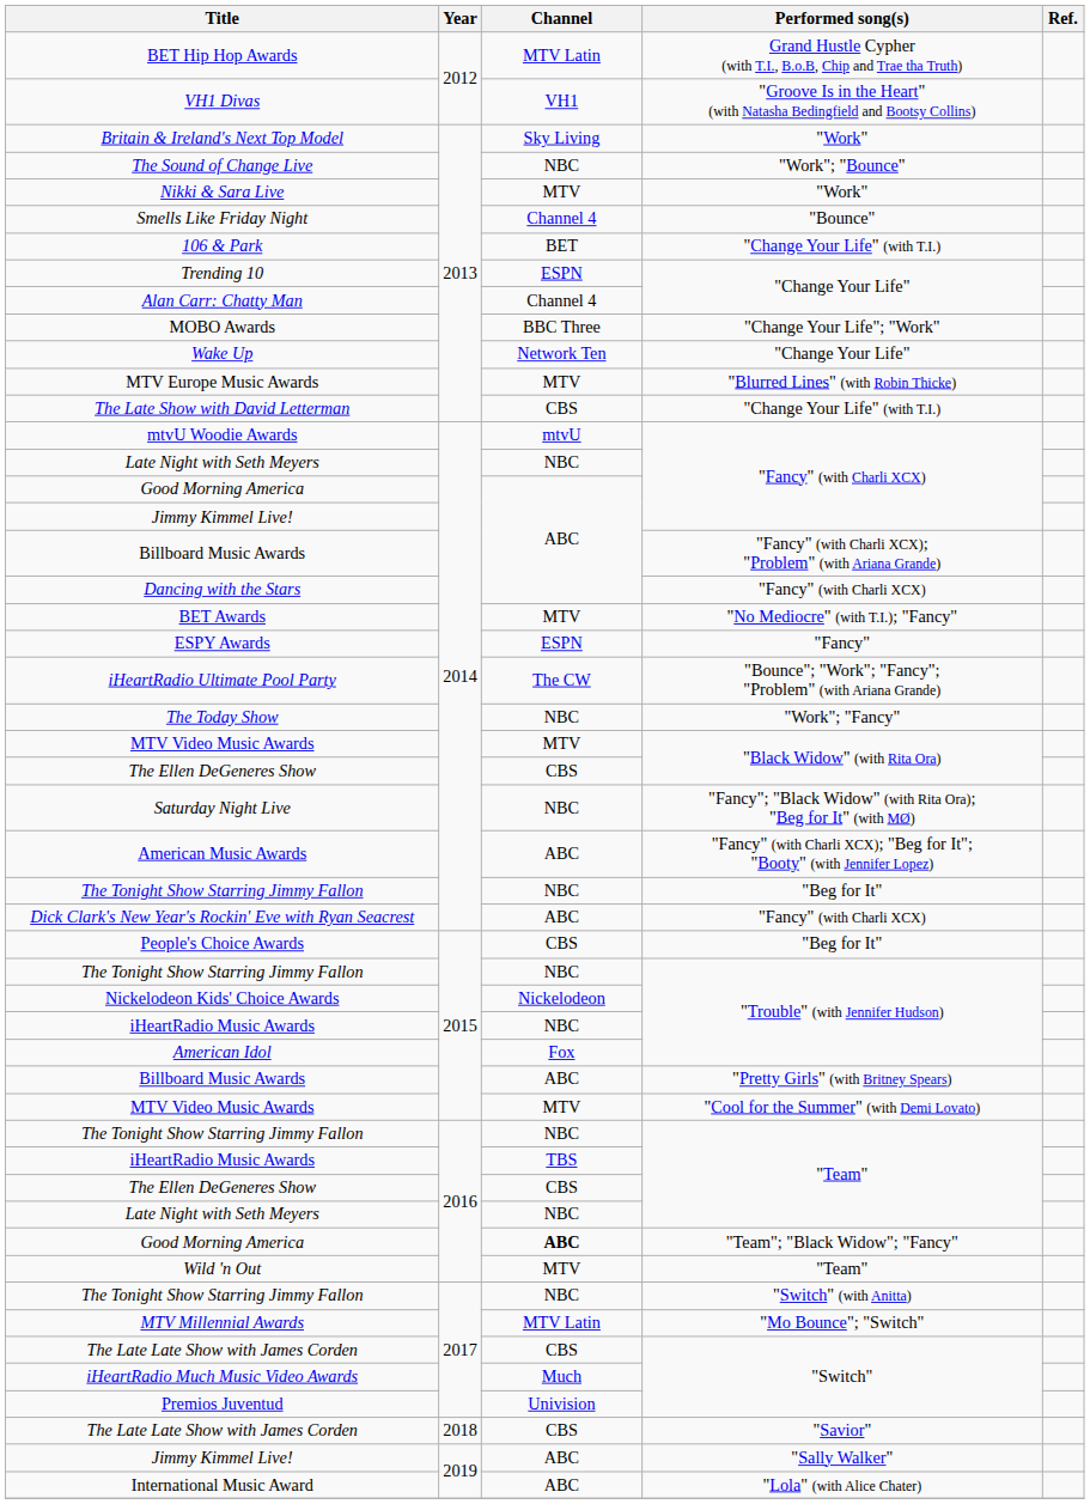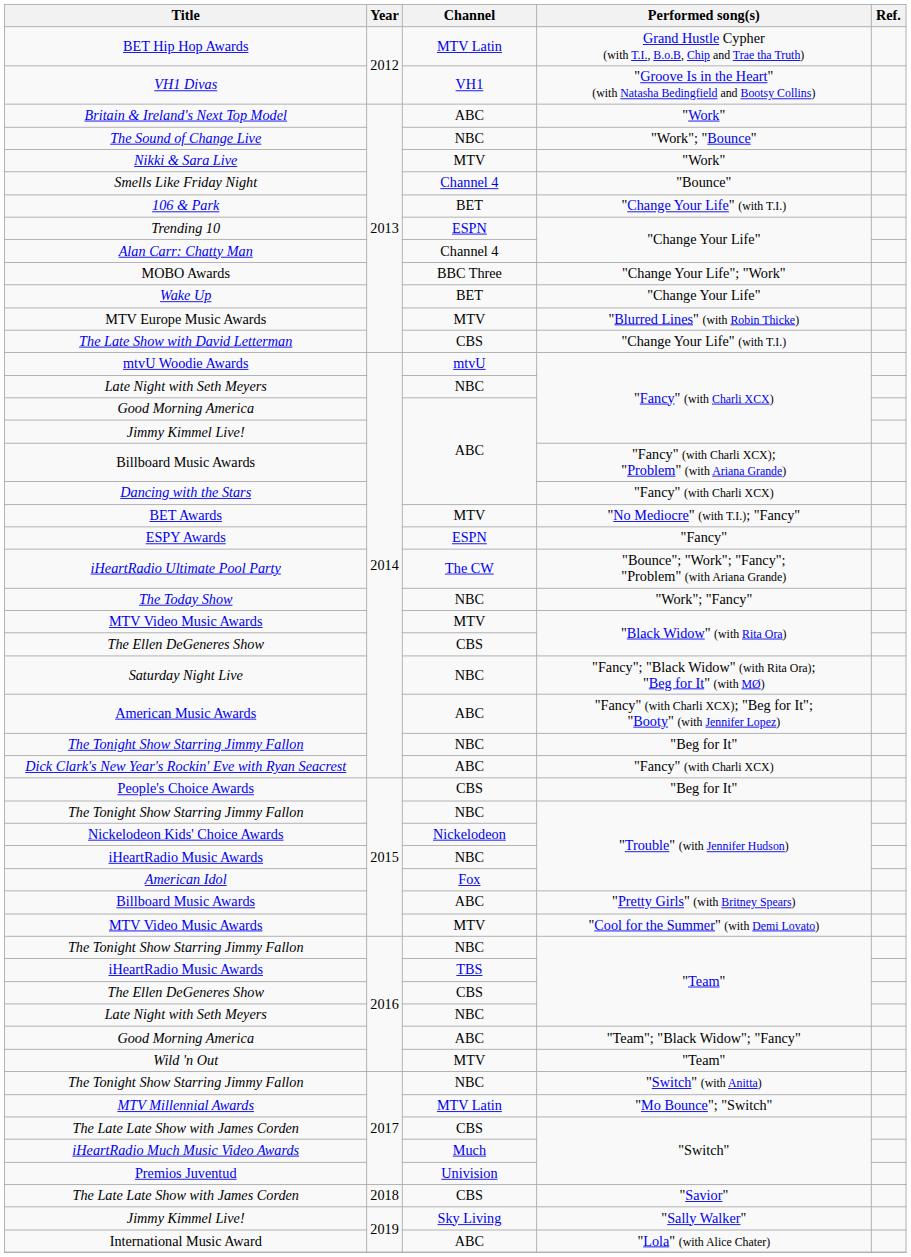Britain & Ireland's Next Top Model | Channel: Sky Living -> ABC
Wake Up | Channel: Network Ten -> BET
Good Morning America / "Team"; "Black Widow"; "Fancy" | Channel: bold -> normal
Jimmy Kimmel Live! / "Sally Walker" | Channel: ABC -> Sky Living
